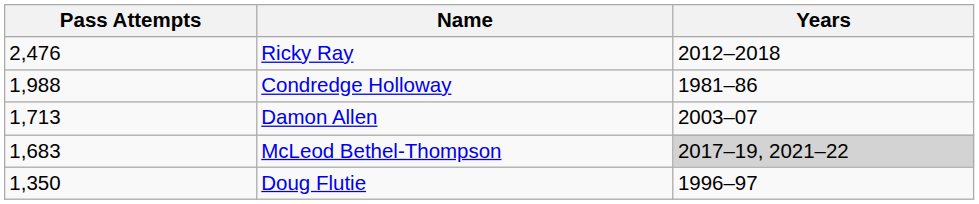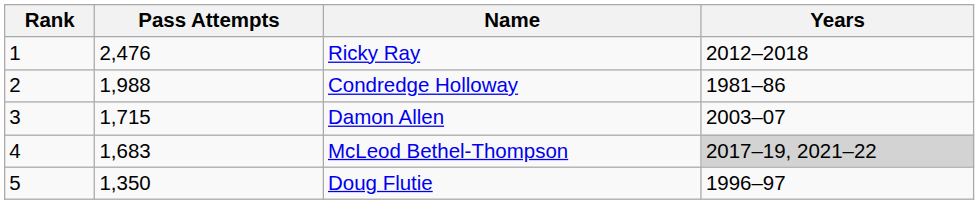+ column: Rank | 1 | 2 | 3 | 4 | 5
Damon Allen | Pass Attempts: 1,713 -> 1,715
